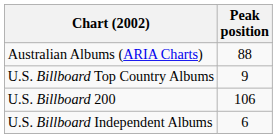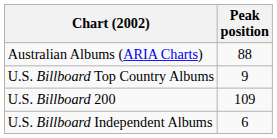U.S. Billboard 200 | Peak position: 106 -> 109
